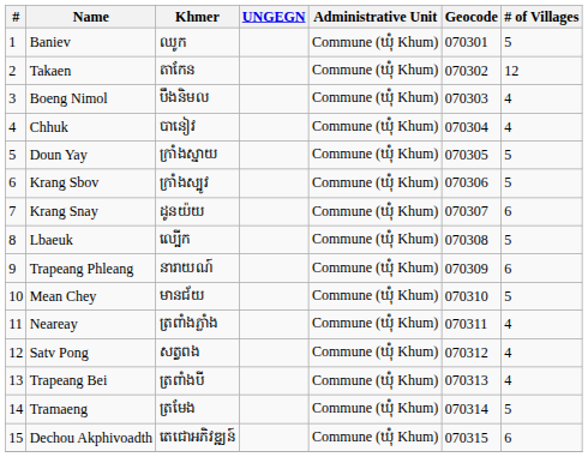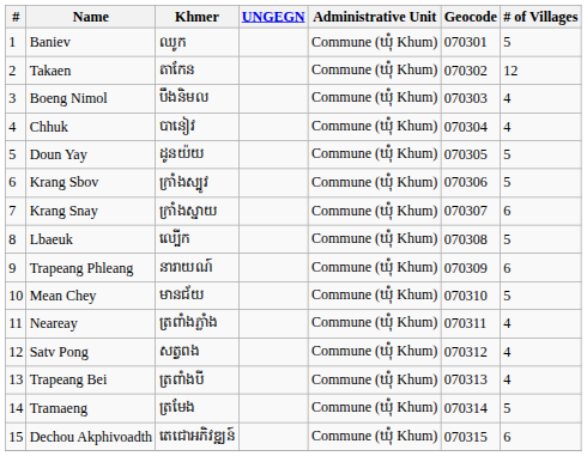Doun Yay | Khmer: ក្រាំងស្នាយ -> ដូនយ៉យ
Krang Snay | Khmer: ដូនយ៉យ -> ក្រាំងស្នាយ
